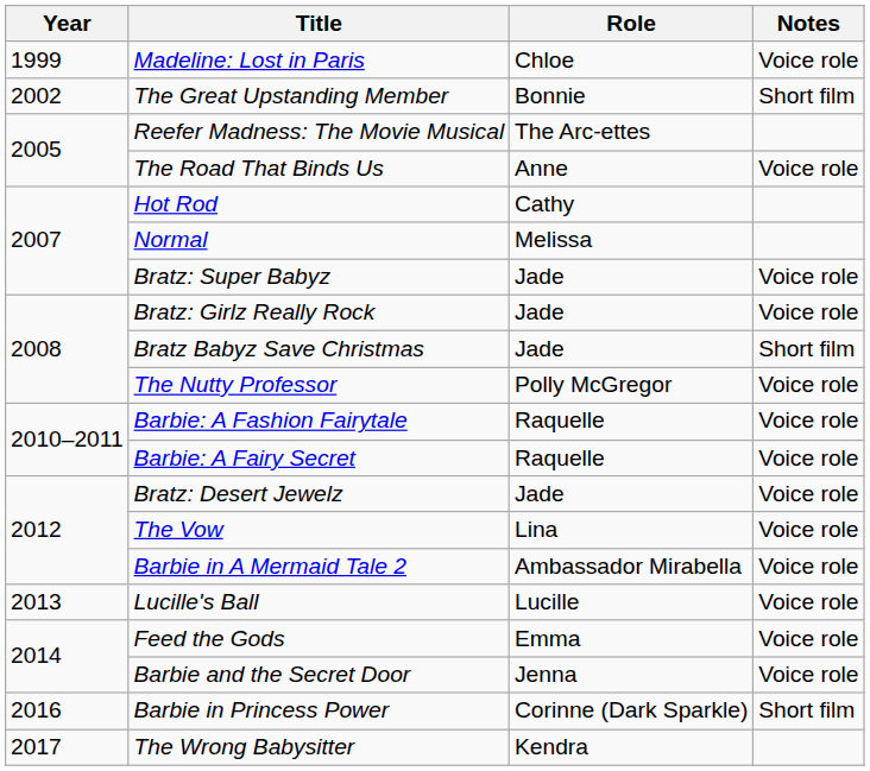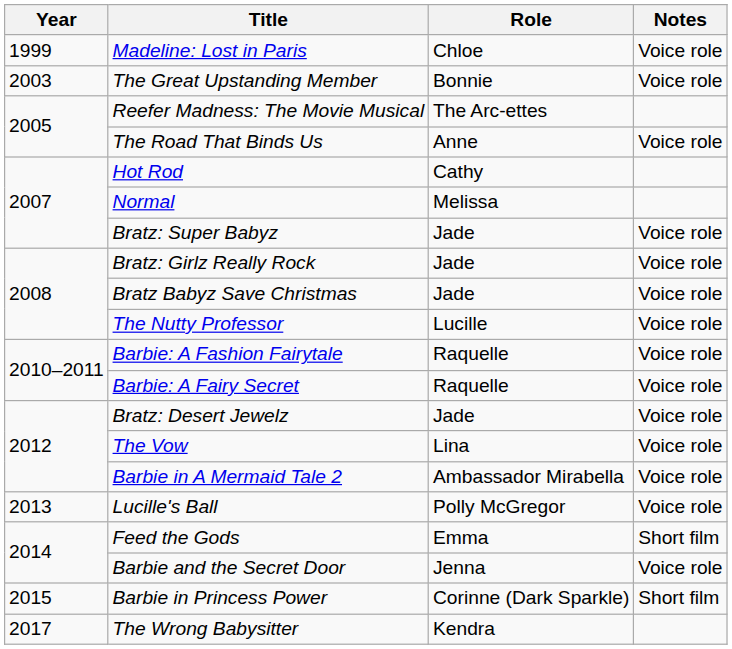The Great Upstanding Member | Year: 2002 -> 2003
The Great Upstanding Member | Notes: Short film -> Voice role
Bratz Babyz Save Christmas | Notes: Short film -> Voice role
The Nutty Professor | Role: Polly McGregor -> Lucille
Lucille's Ball | Role: Lucille -> Polly McGregor
Feed the Gods | Notes: Voice role -> Short film
Barbie in Princess Power | Year: 2016 -> 2015
